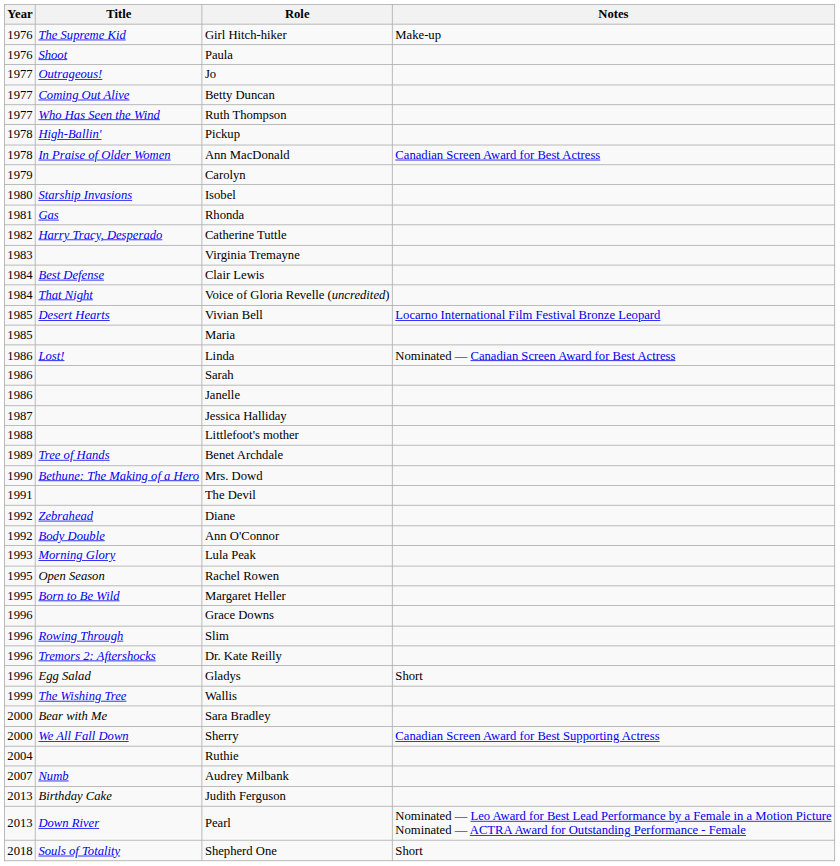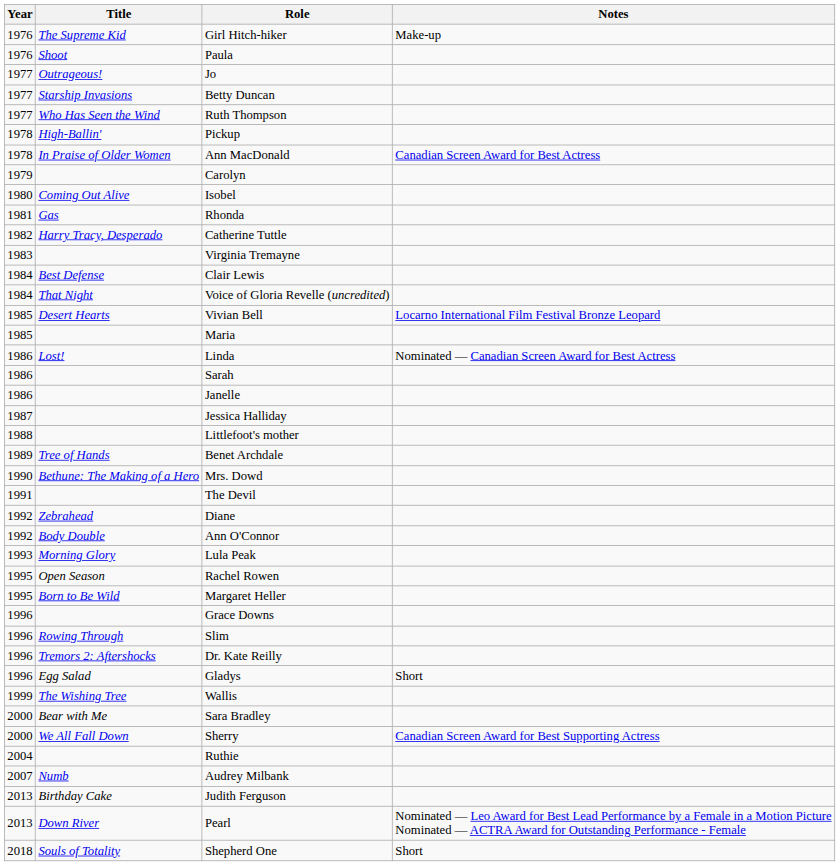Betty Duncan | Title: Coming Out Alive -> Starship Invasions
Isobel | Title: Starship Invasions -> Coming Out Alive
